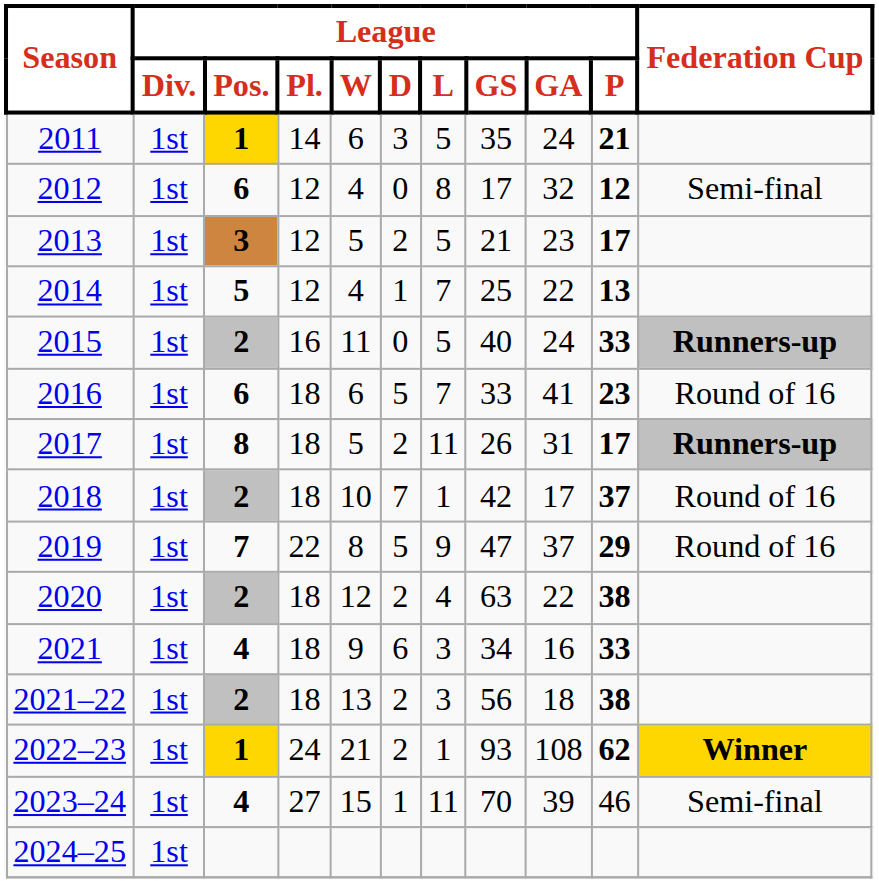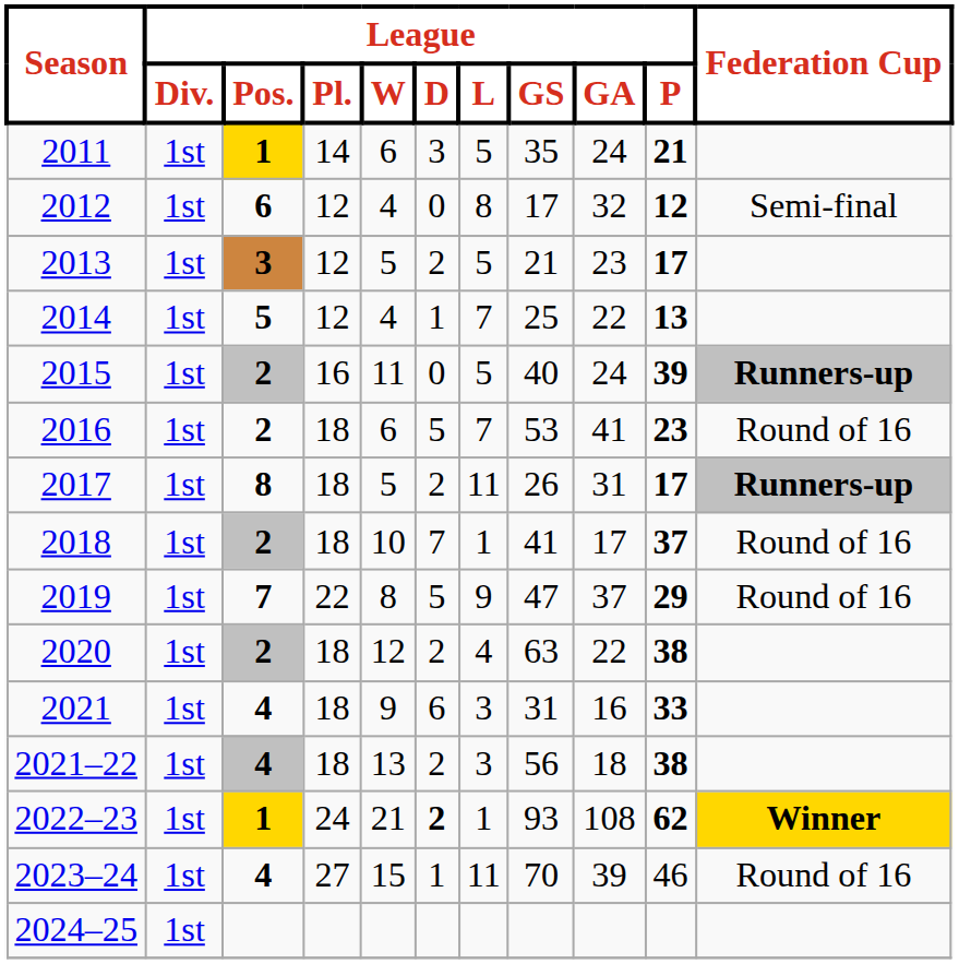2015 | League / P: 33 -> 39
2016 | League / Pos.: 6 -> 2
2016 | League / GS: 33 -> 53
2018 | League / GS: 42 -> 41
2021 | League / GS: 34 -> 31
2021–22 | League / Pos.: 2 -> 4
2022–23 | League / D: normal -> bold
2023–24 | Federation Cup: Semi-final -> Round of 16
